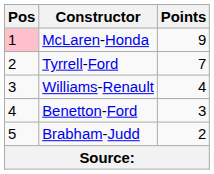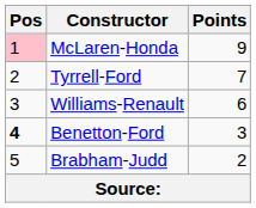Williams-Renault | Points: 4 -> 6
Benetton-Ford | Pos: normal -> bold
